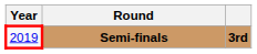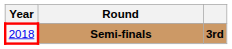Semi-finals | Year: 2019 -> 2018
